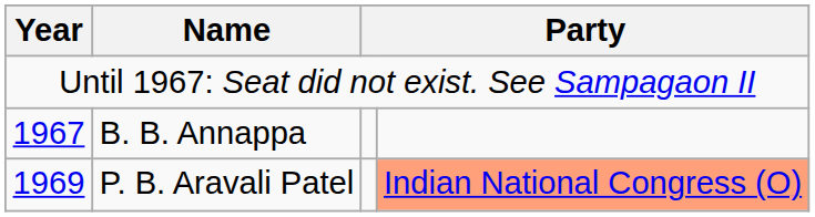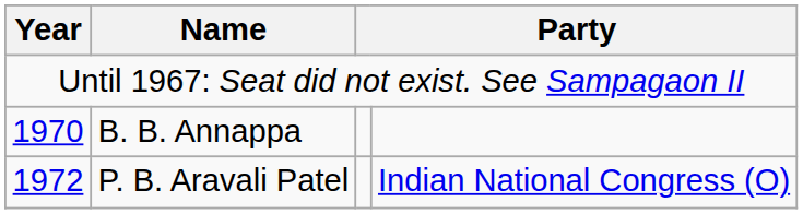B. B. Annappa | Year: 1967 -> 1970
P. B. Aravali Patel | Year: 1969 -> 1972
P. B. Aravali Patel | column 4: lightsalmon background -> no background
